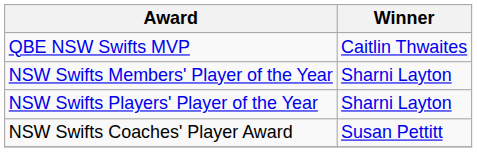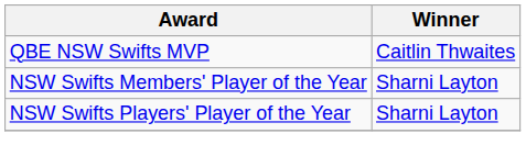- row: NSW Swifts Coaches' Player Award | Susan Pettitt
